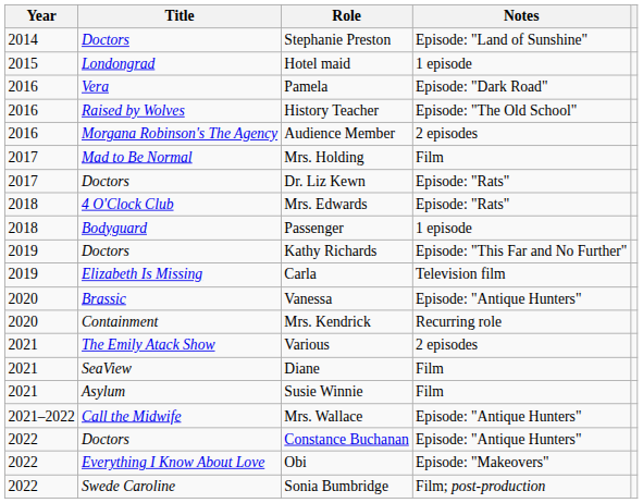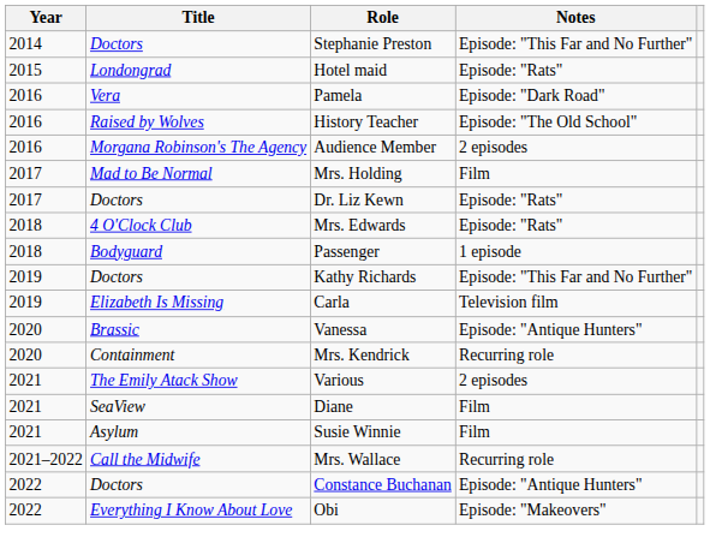Stephanie Preston | Notes: Episode: "Land of Sunshine" -> Episode: "This Far and No Further"
Hotel maid | Notes: 1 episode -> Episode: "Rats"
Mrs. Wallace | Notes: Episode: "Antique Hunters" -> Recurring role
- row: 2022 | Swede Caroline | Sonia Bumbridge | Film; post-production
